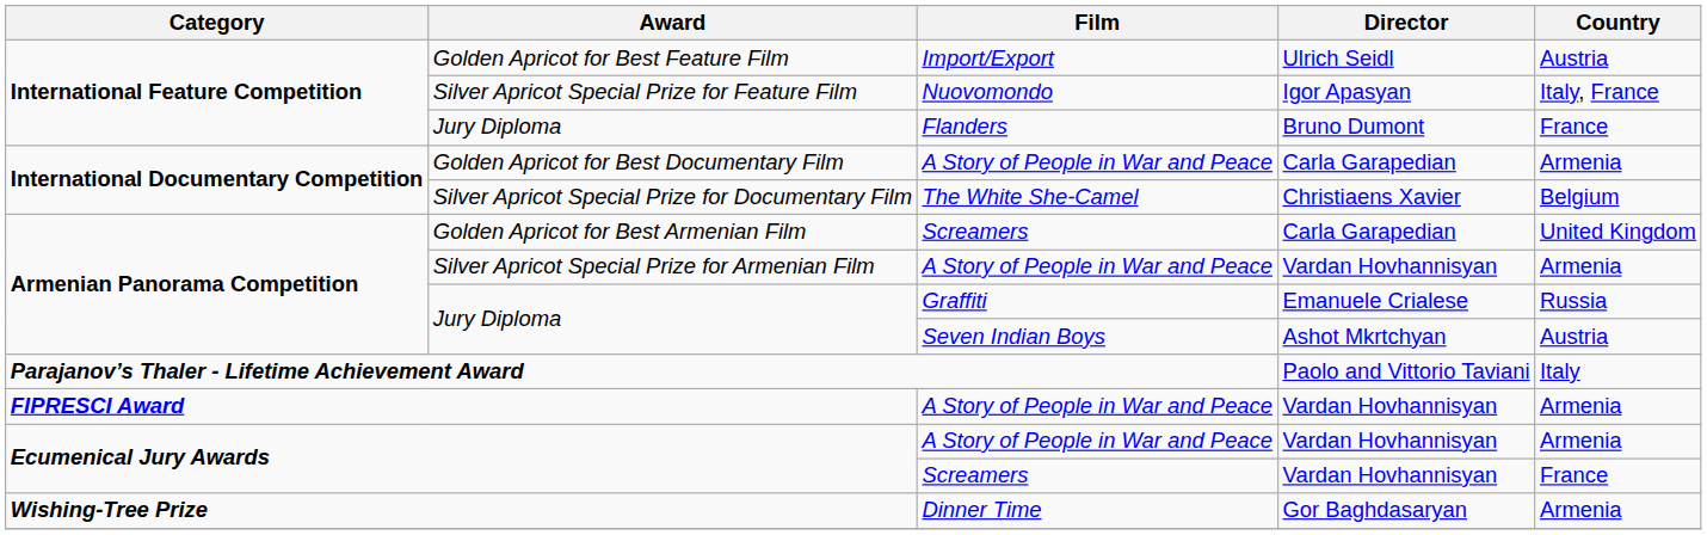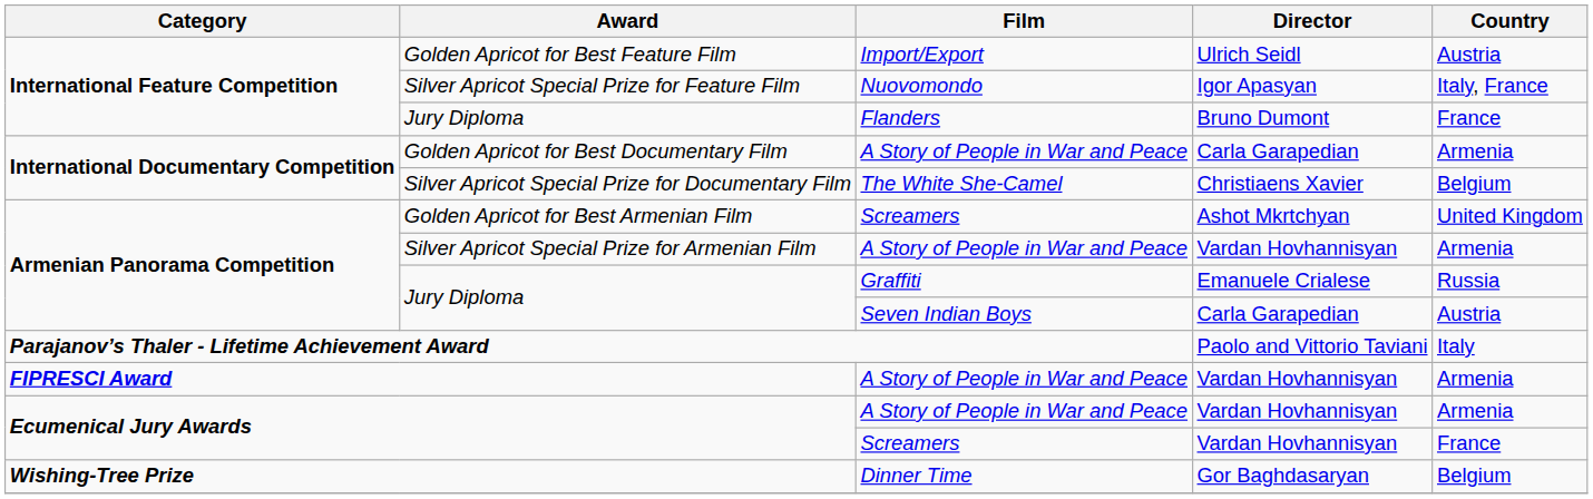Golden Apricot for Best Armenian Film | Director: Carla Garapedian -> Ashot Mkrtchyan
Jury Diploma / Seven Indian Boys | Director: Ashot Mkrtchyan -> Carla Garapedian
Wishing-Tree Prize | Country: Armenia -> Belgium
